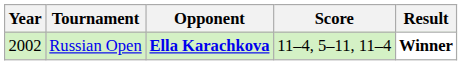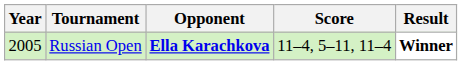Russian Open | Year: 2002 -> 2005
